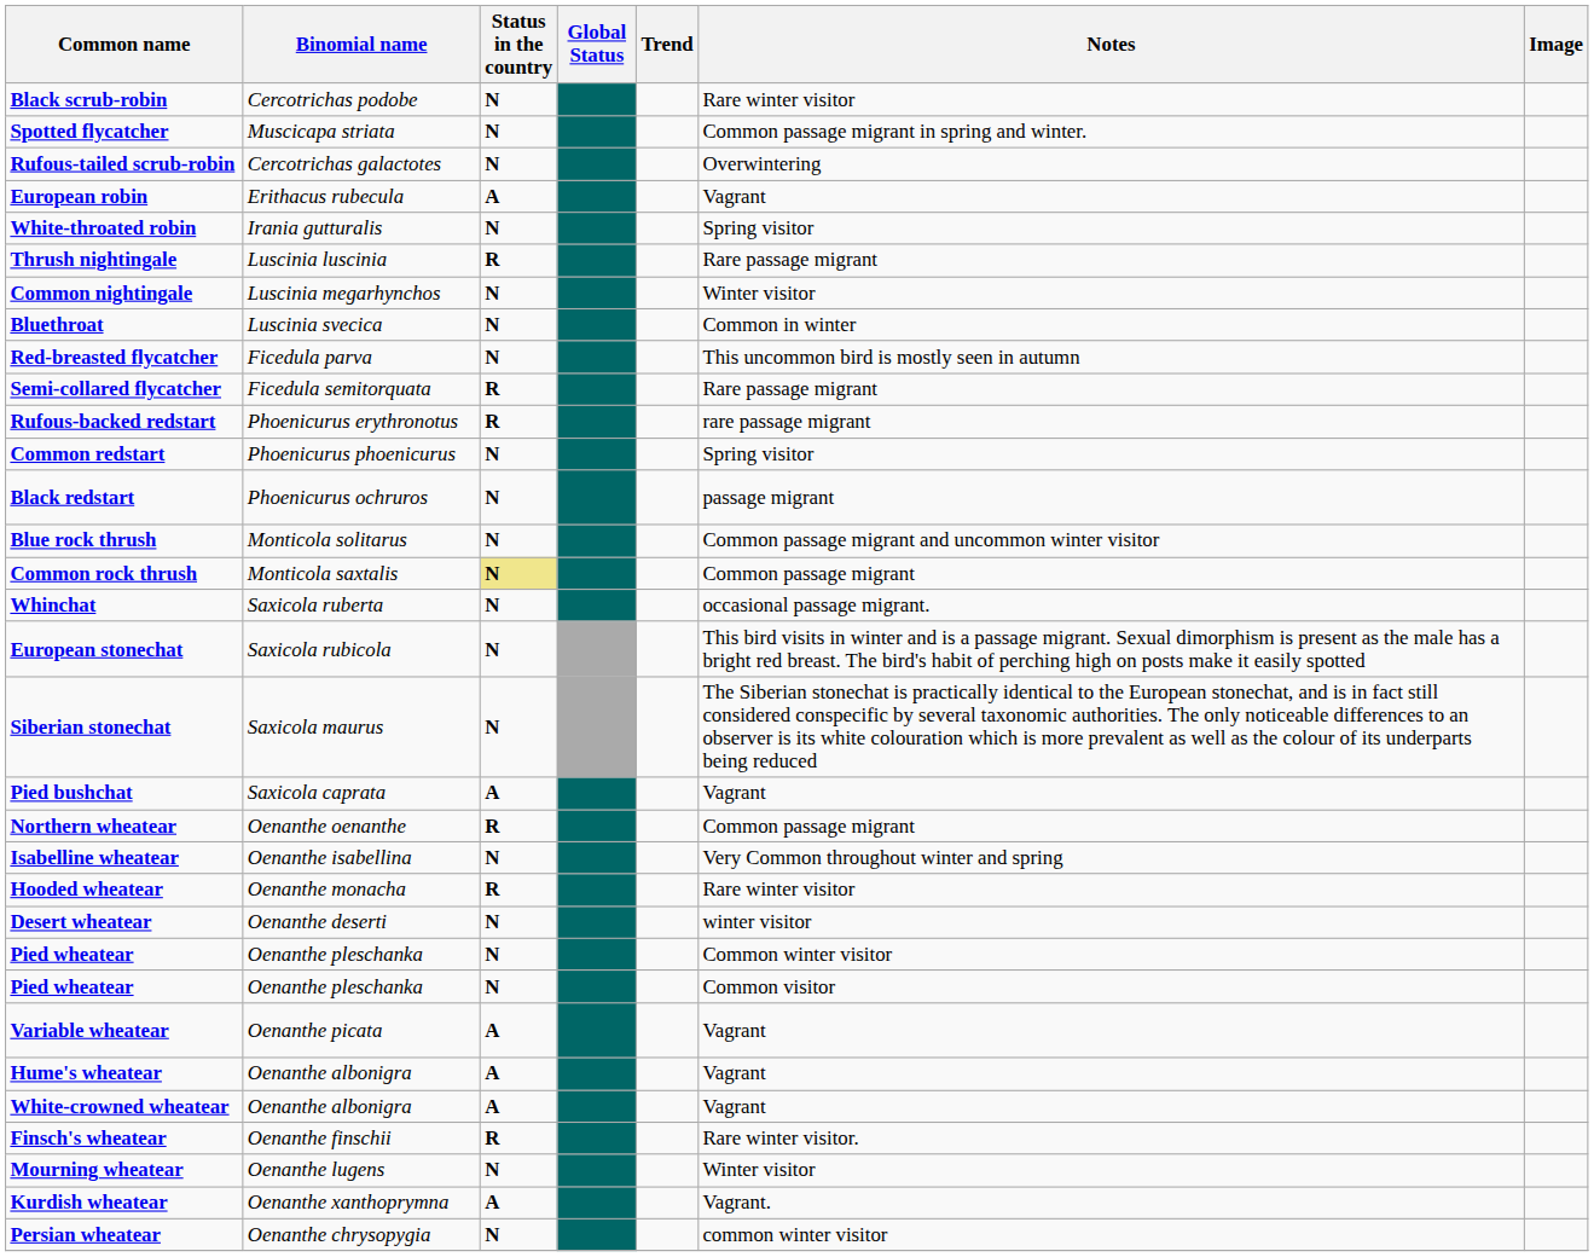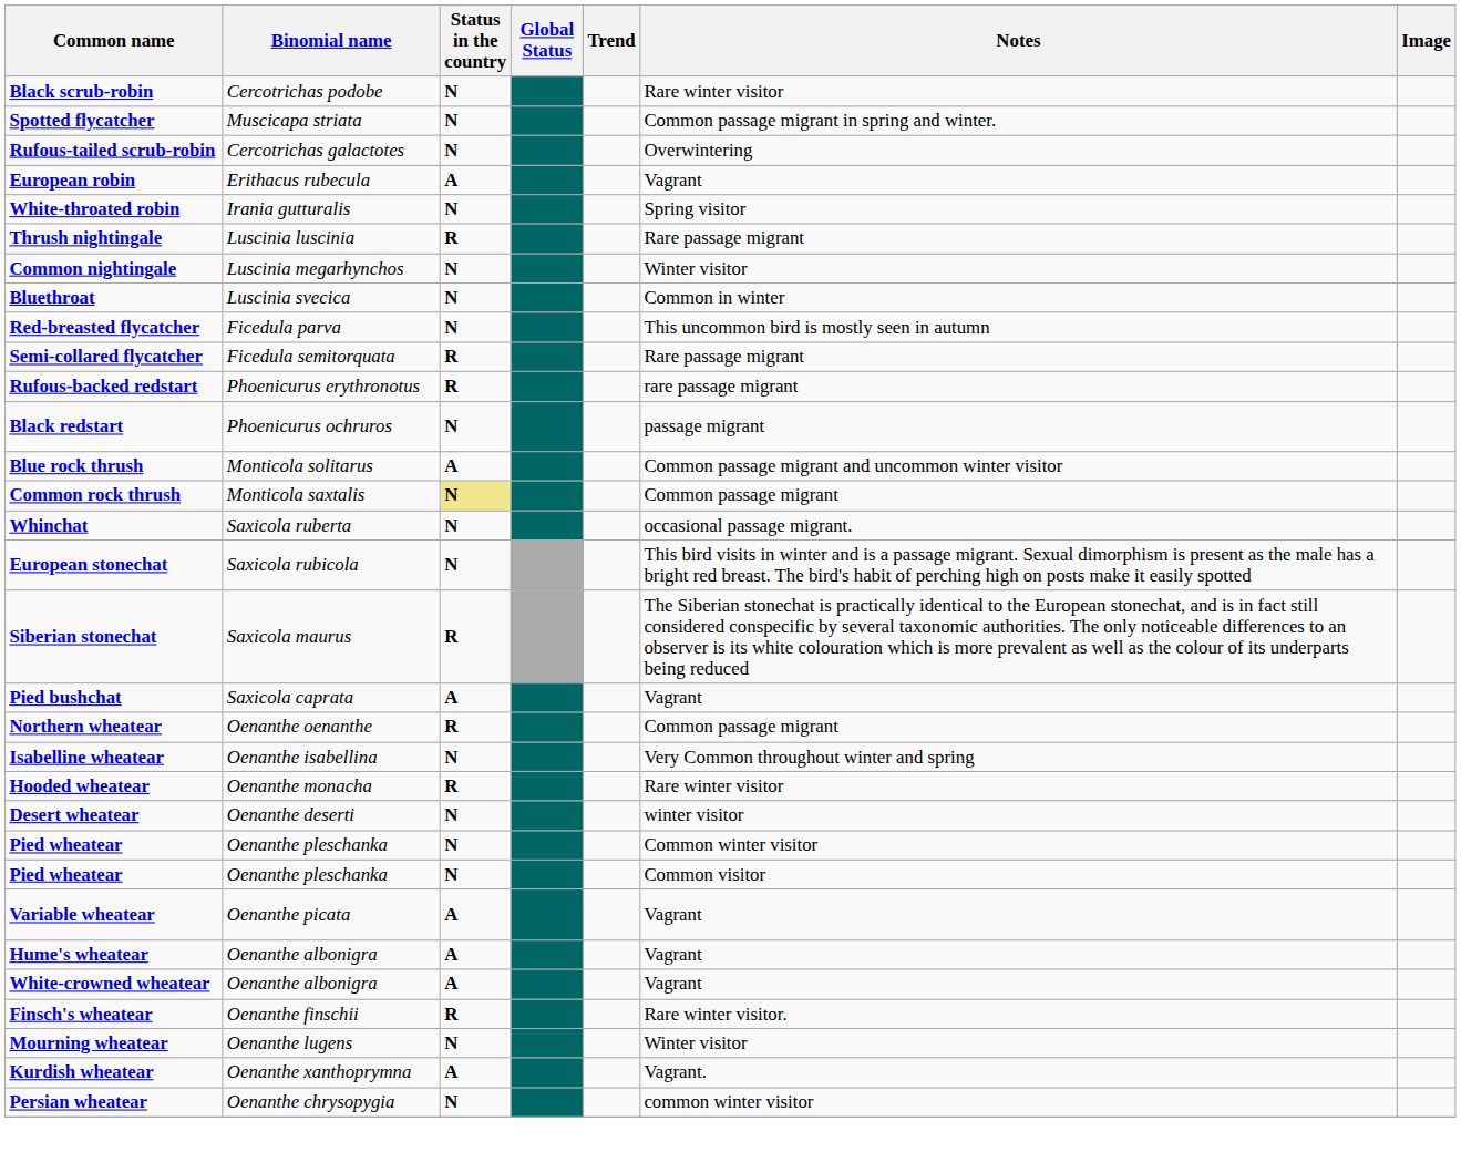- row: Common redstart | Phoenicurus phoenicurus | N | Spring visitor
Blue rock thrush | Status in the country: N -> A
Siberian stonechat | Status in the country: N -> R
